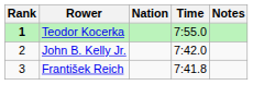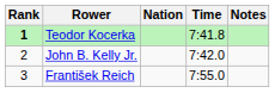Teodor Kocerka | Time: 7:55.0 -> 7:41.8
František Reich | Time: 7:41.8 -> 7:55.0
